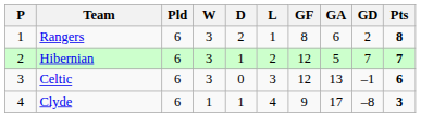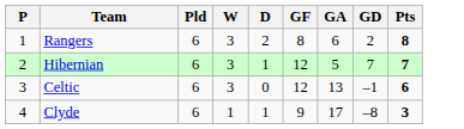- column: L | 1 | 2 | 3 | 4
